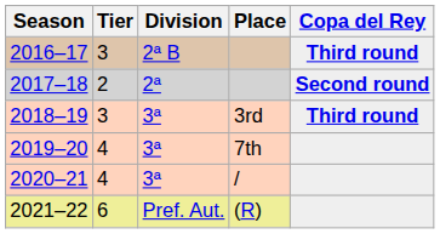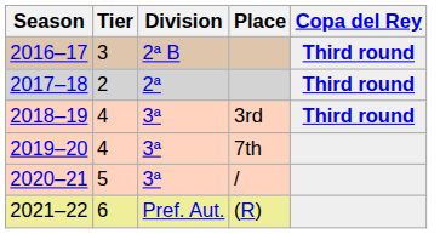2017–18 | Copa del Rey: Second round -> Third round
2018–19 | Tier: 3 -> 4
2020–21 | Tier: 4 -> 5
